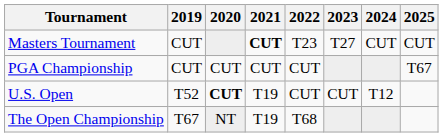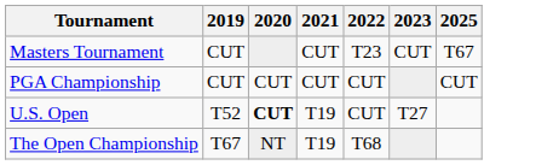- column: 2024 | CUT | T12
Masters Tournament | 2021: bold -> normal
Masters Tournament | 2023: T27 -> CUT
Masters Tournament | 2025: CUT -> T67
PGA Championship | 2025: T67 -> CUT
U.S. Open | 2023: CUT -> T27
